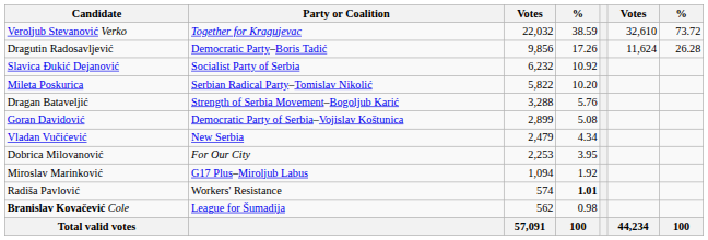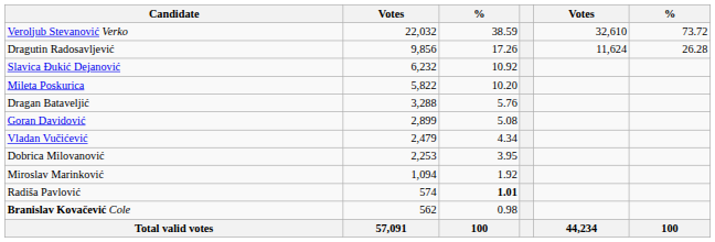- column: Party or Coalition | Together for Kragujevac | Democratic Party–Boris Tadić | Socialist Party of Serbia | Serbian Radical Party–Tomislav Nikolić | Strength of Serbia Movement–Bogoljub Karić | Democratic Party of Serbia–Vojislav Koštunica | New Serbia | For Our City | G17 Plus–Miroljub Labus | Workers' Resistance | League for Šumadija
